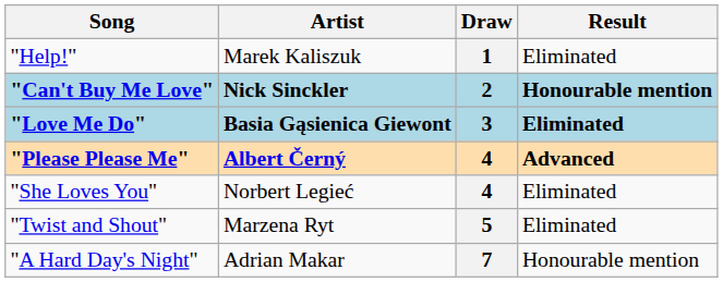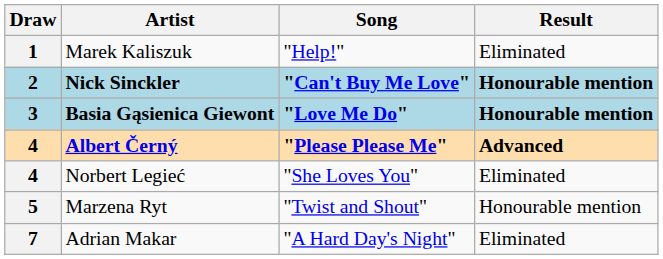columns swapped: Draw <-> Song
Basia Gąsienica Giewont | Result: Eliminated -> Honourable mention
Marzena Ryt | Result: Eliminated -> Honourable mention
Adrian Makar | Result: Honourable mention -> Eliminated
